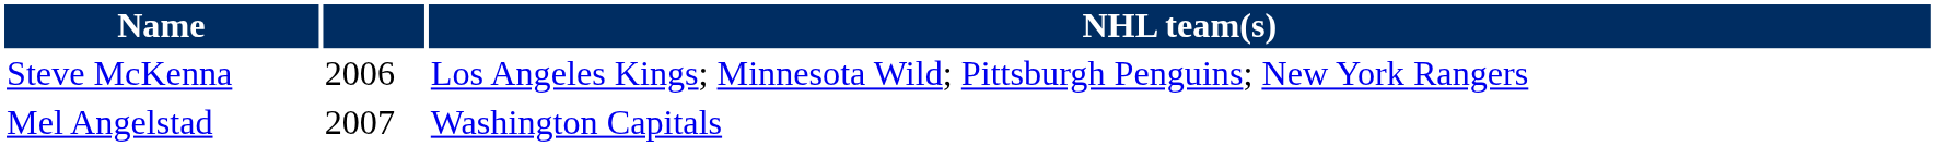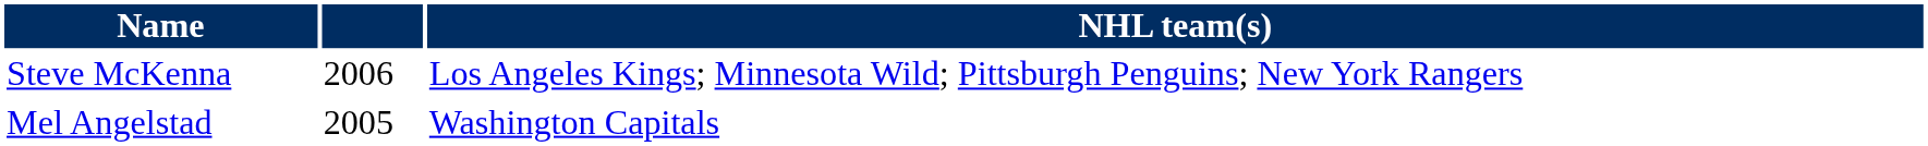Mel Angelstad | column 2: 2007 -> 2005
